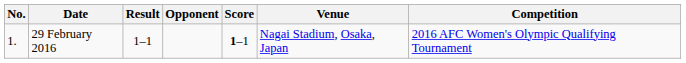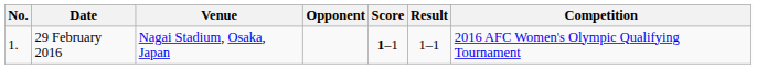columns swapped: Venue <-> Result
